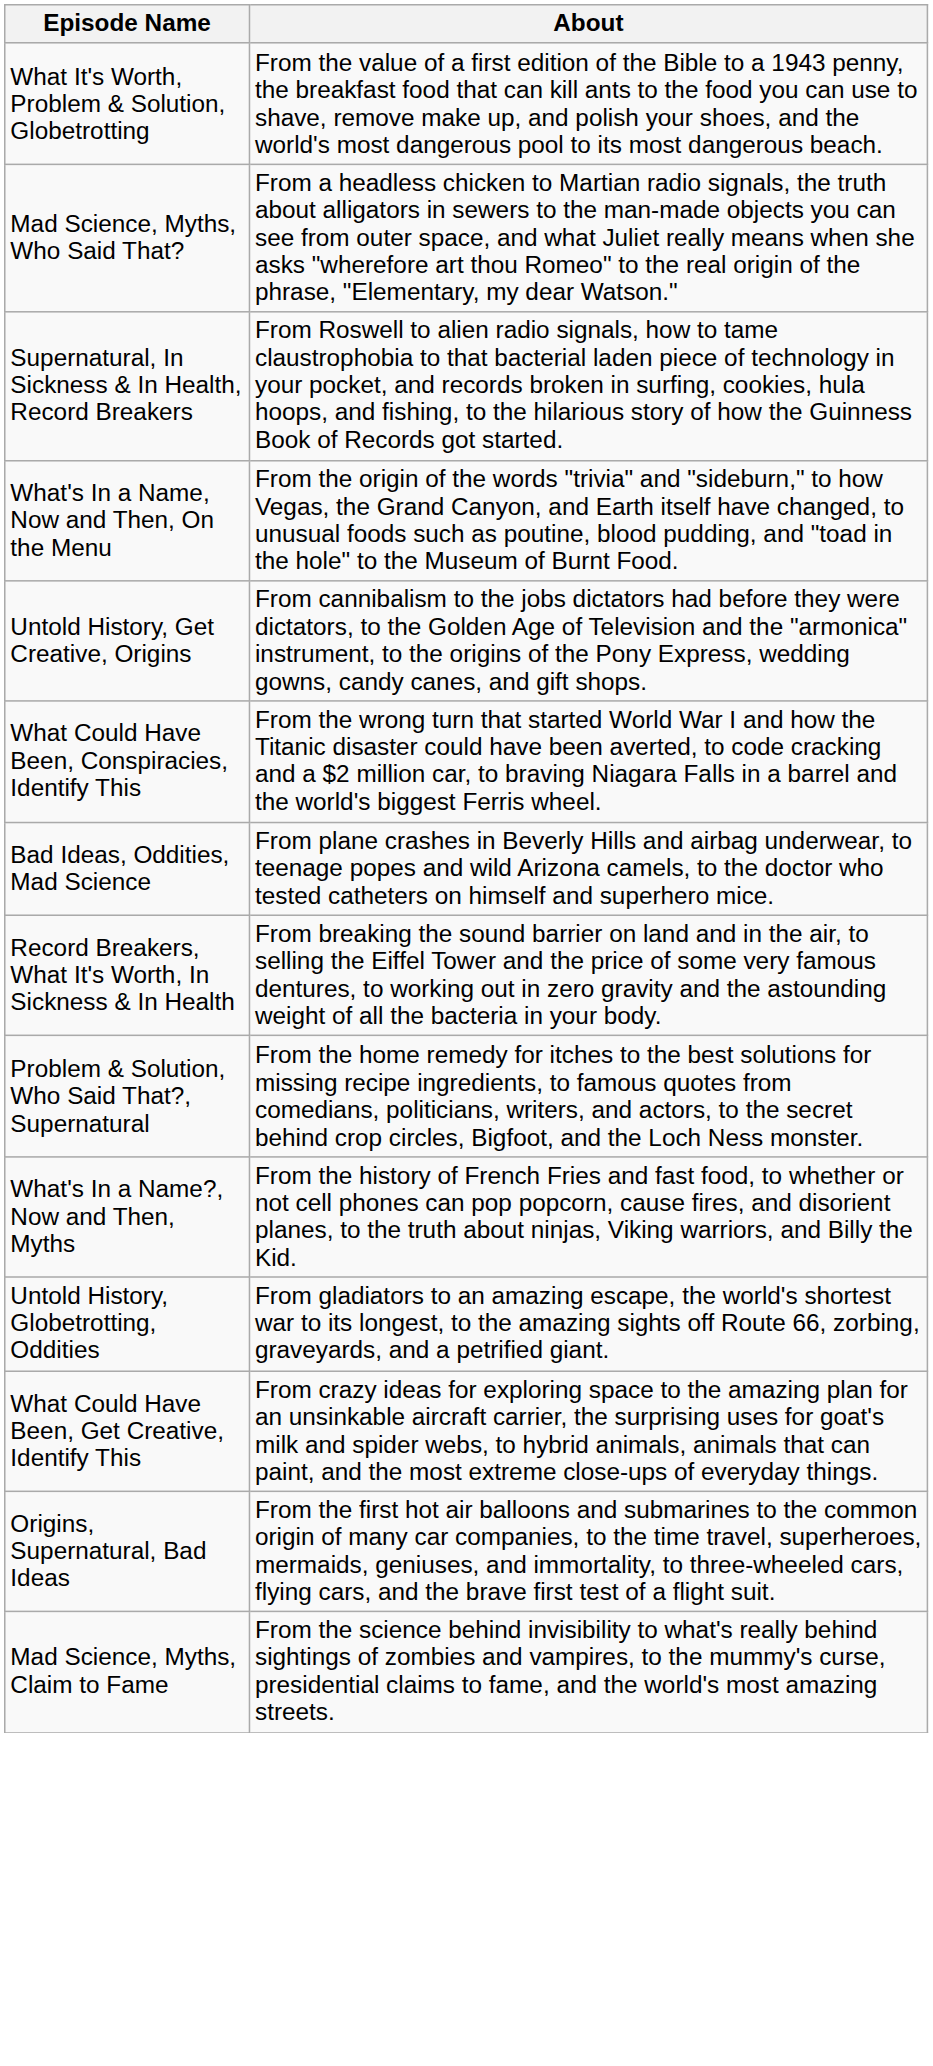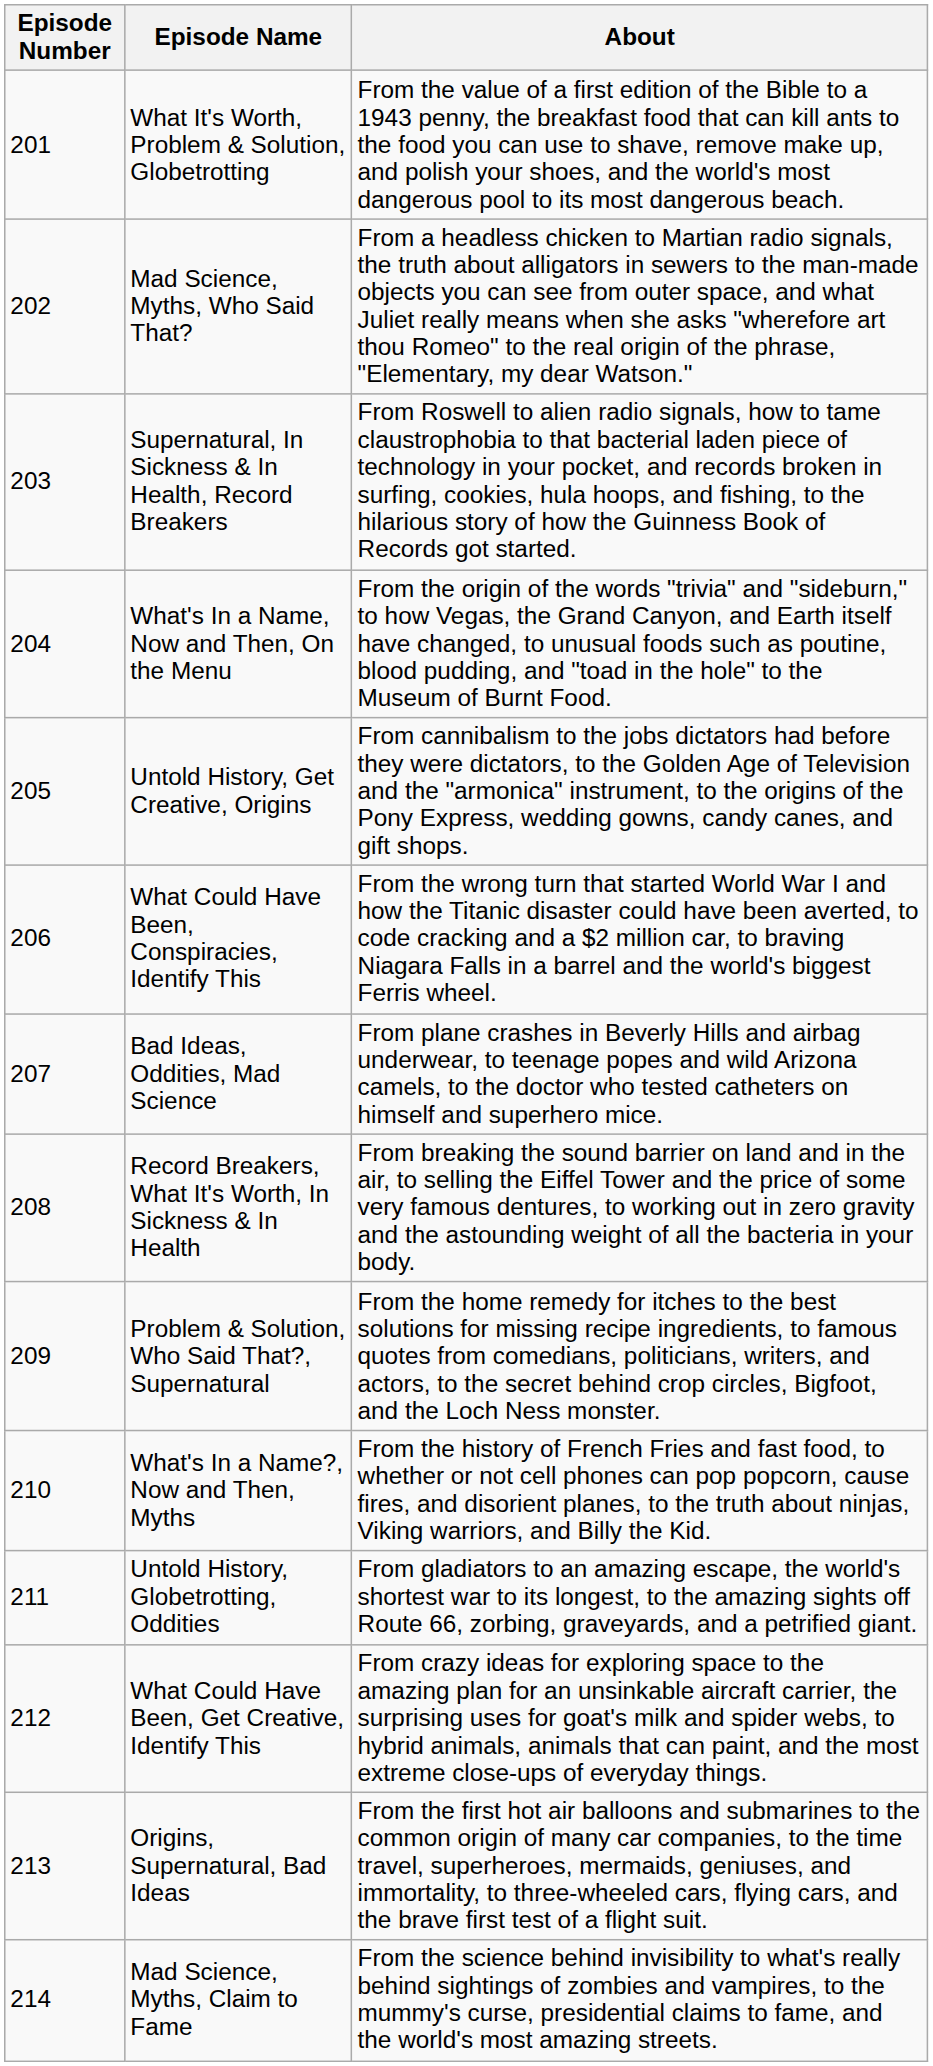+ column: Episode Number | 201 | 202 | 203 | 204 | 205 | 206 | 207 | 208 | 209 | 210 | 211 | 212 | 213 | 214
